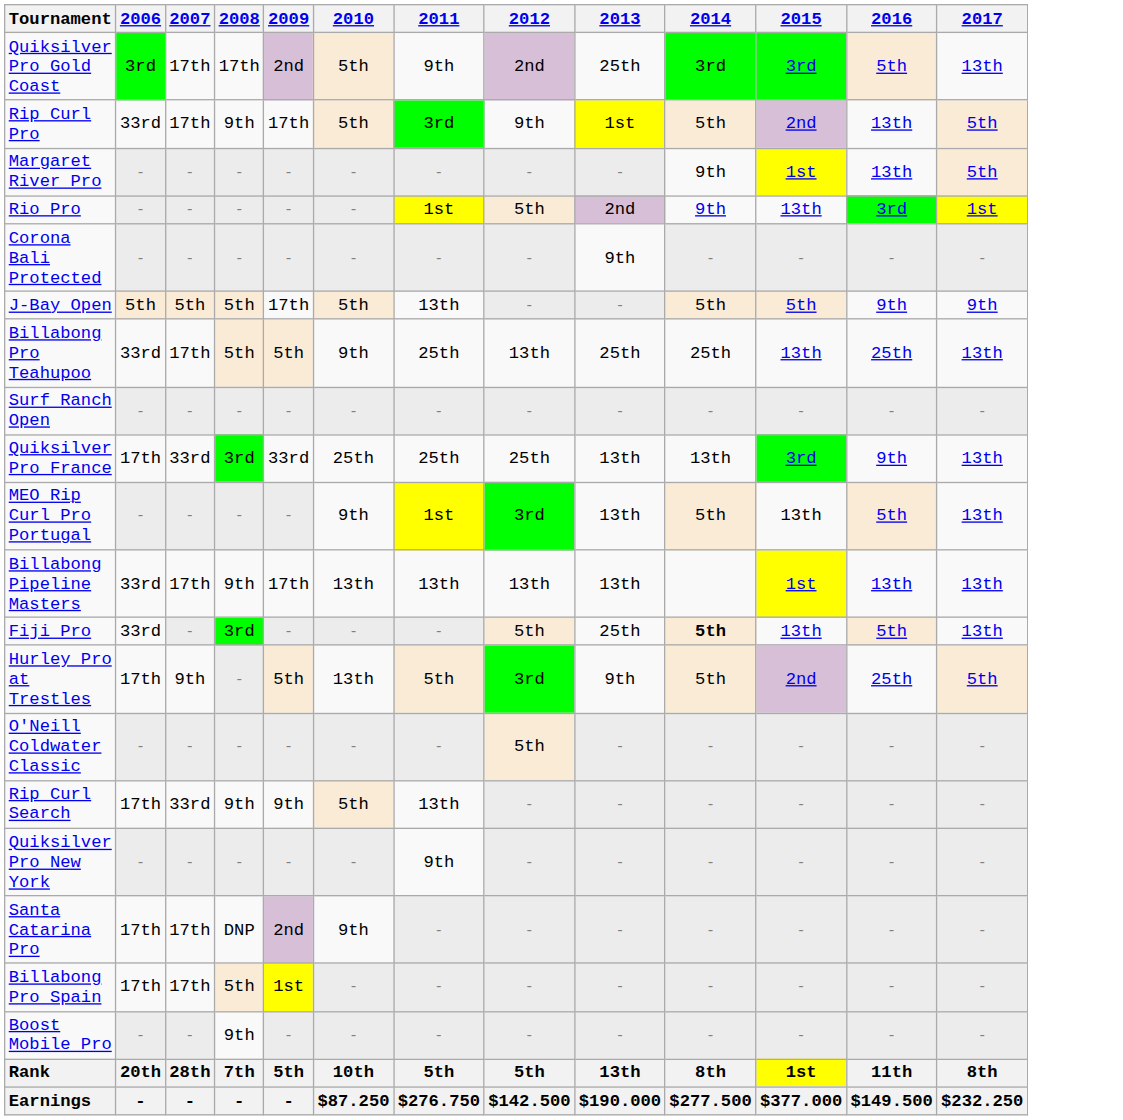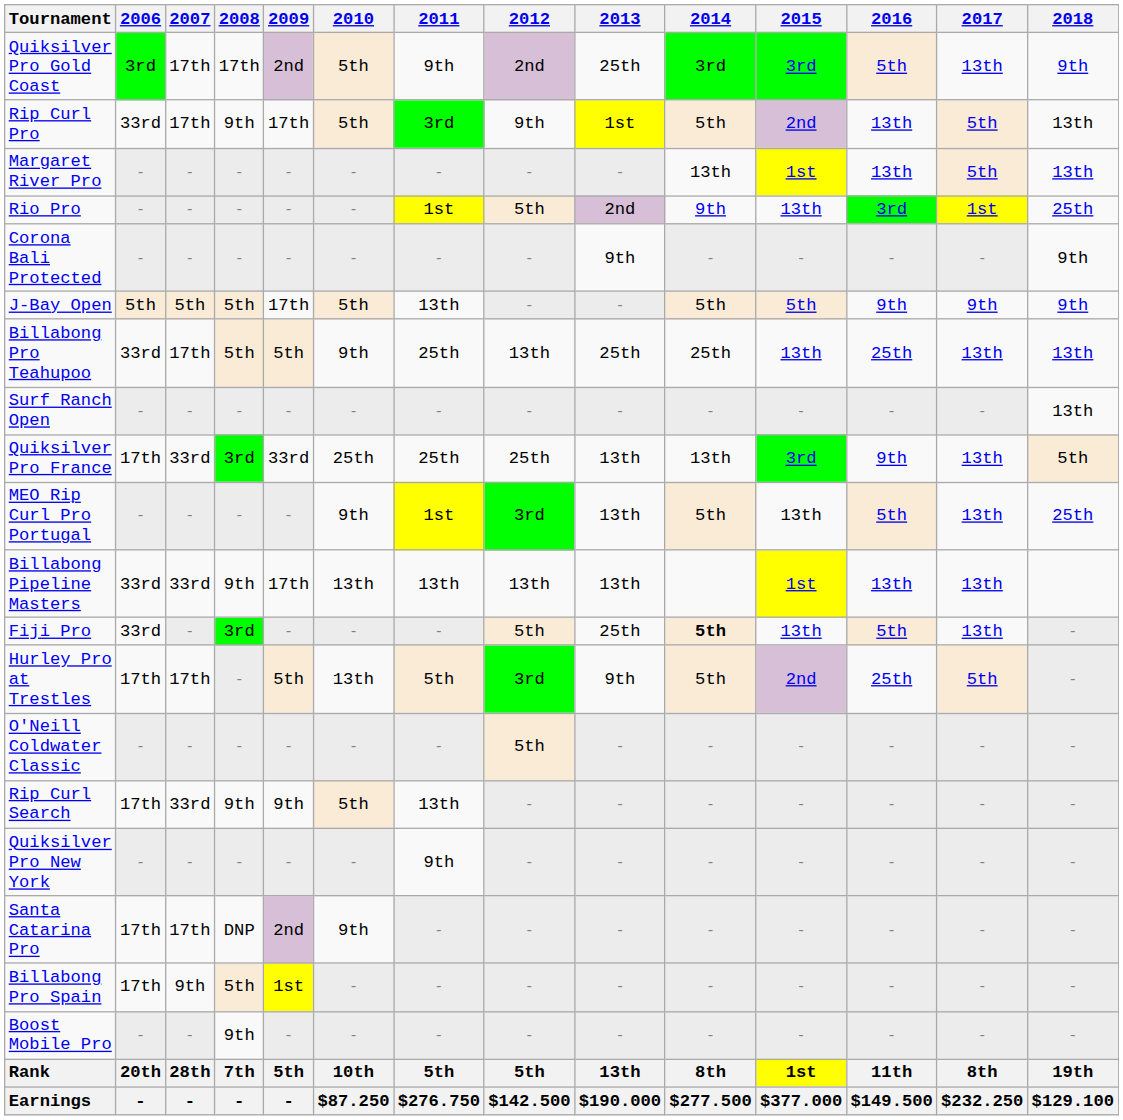+ column: 2018 | 9th | 13th | 13th | 25th | 9th | 9th | 13th | 13th | 5th | 25th | - | - | - | - | - | - | - | - | 19th | $129.100
Margaret River Pro | 2014: 9th -> 13th
Billabong Pipeline Masters | 2007: 17th -> 33rd
Hurley Pro at Trestles | 2007: 9th -> 17th
Billabong Pro Spain | 2007: 17th -> 9th
